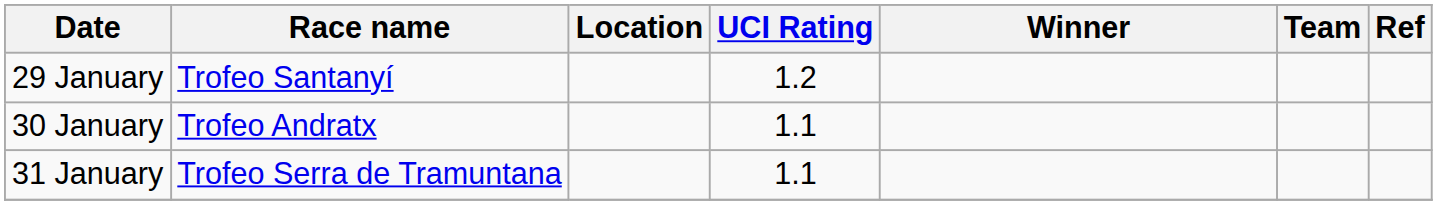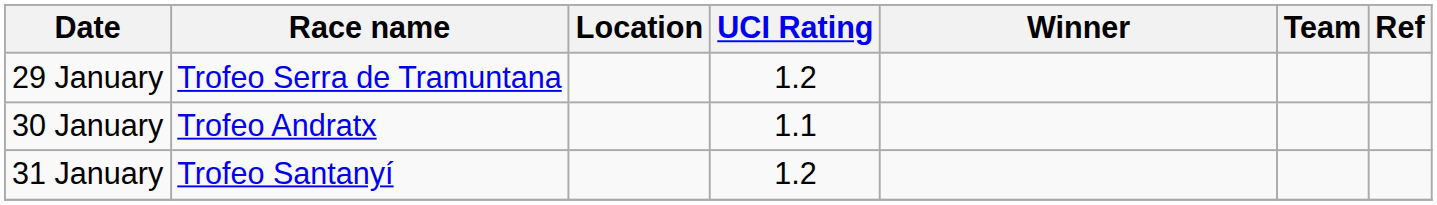29 January | Race name: Trofeo Santanyí -> Trofeo Serra de Tramuntana
31 January | Race name: Trofeo Serra de Tramuntana -> Trofeo Santanyí
31 January | UCI Rating: 1.1 -> 1.2
